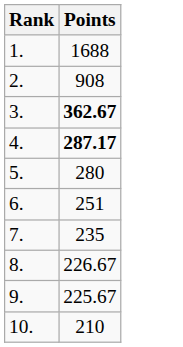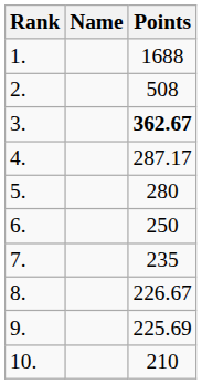+ column: Name
2. | Points: 908 -> 508
4. | Points: bold -> normal
6. | Points: 251 -> 250
9. | Points: 225.67 -> 225.69
